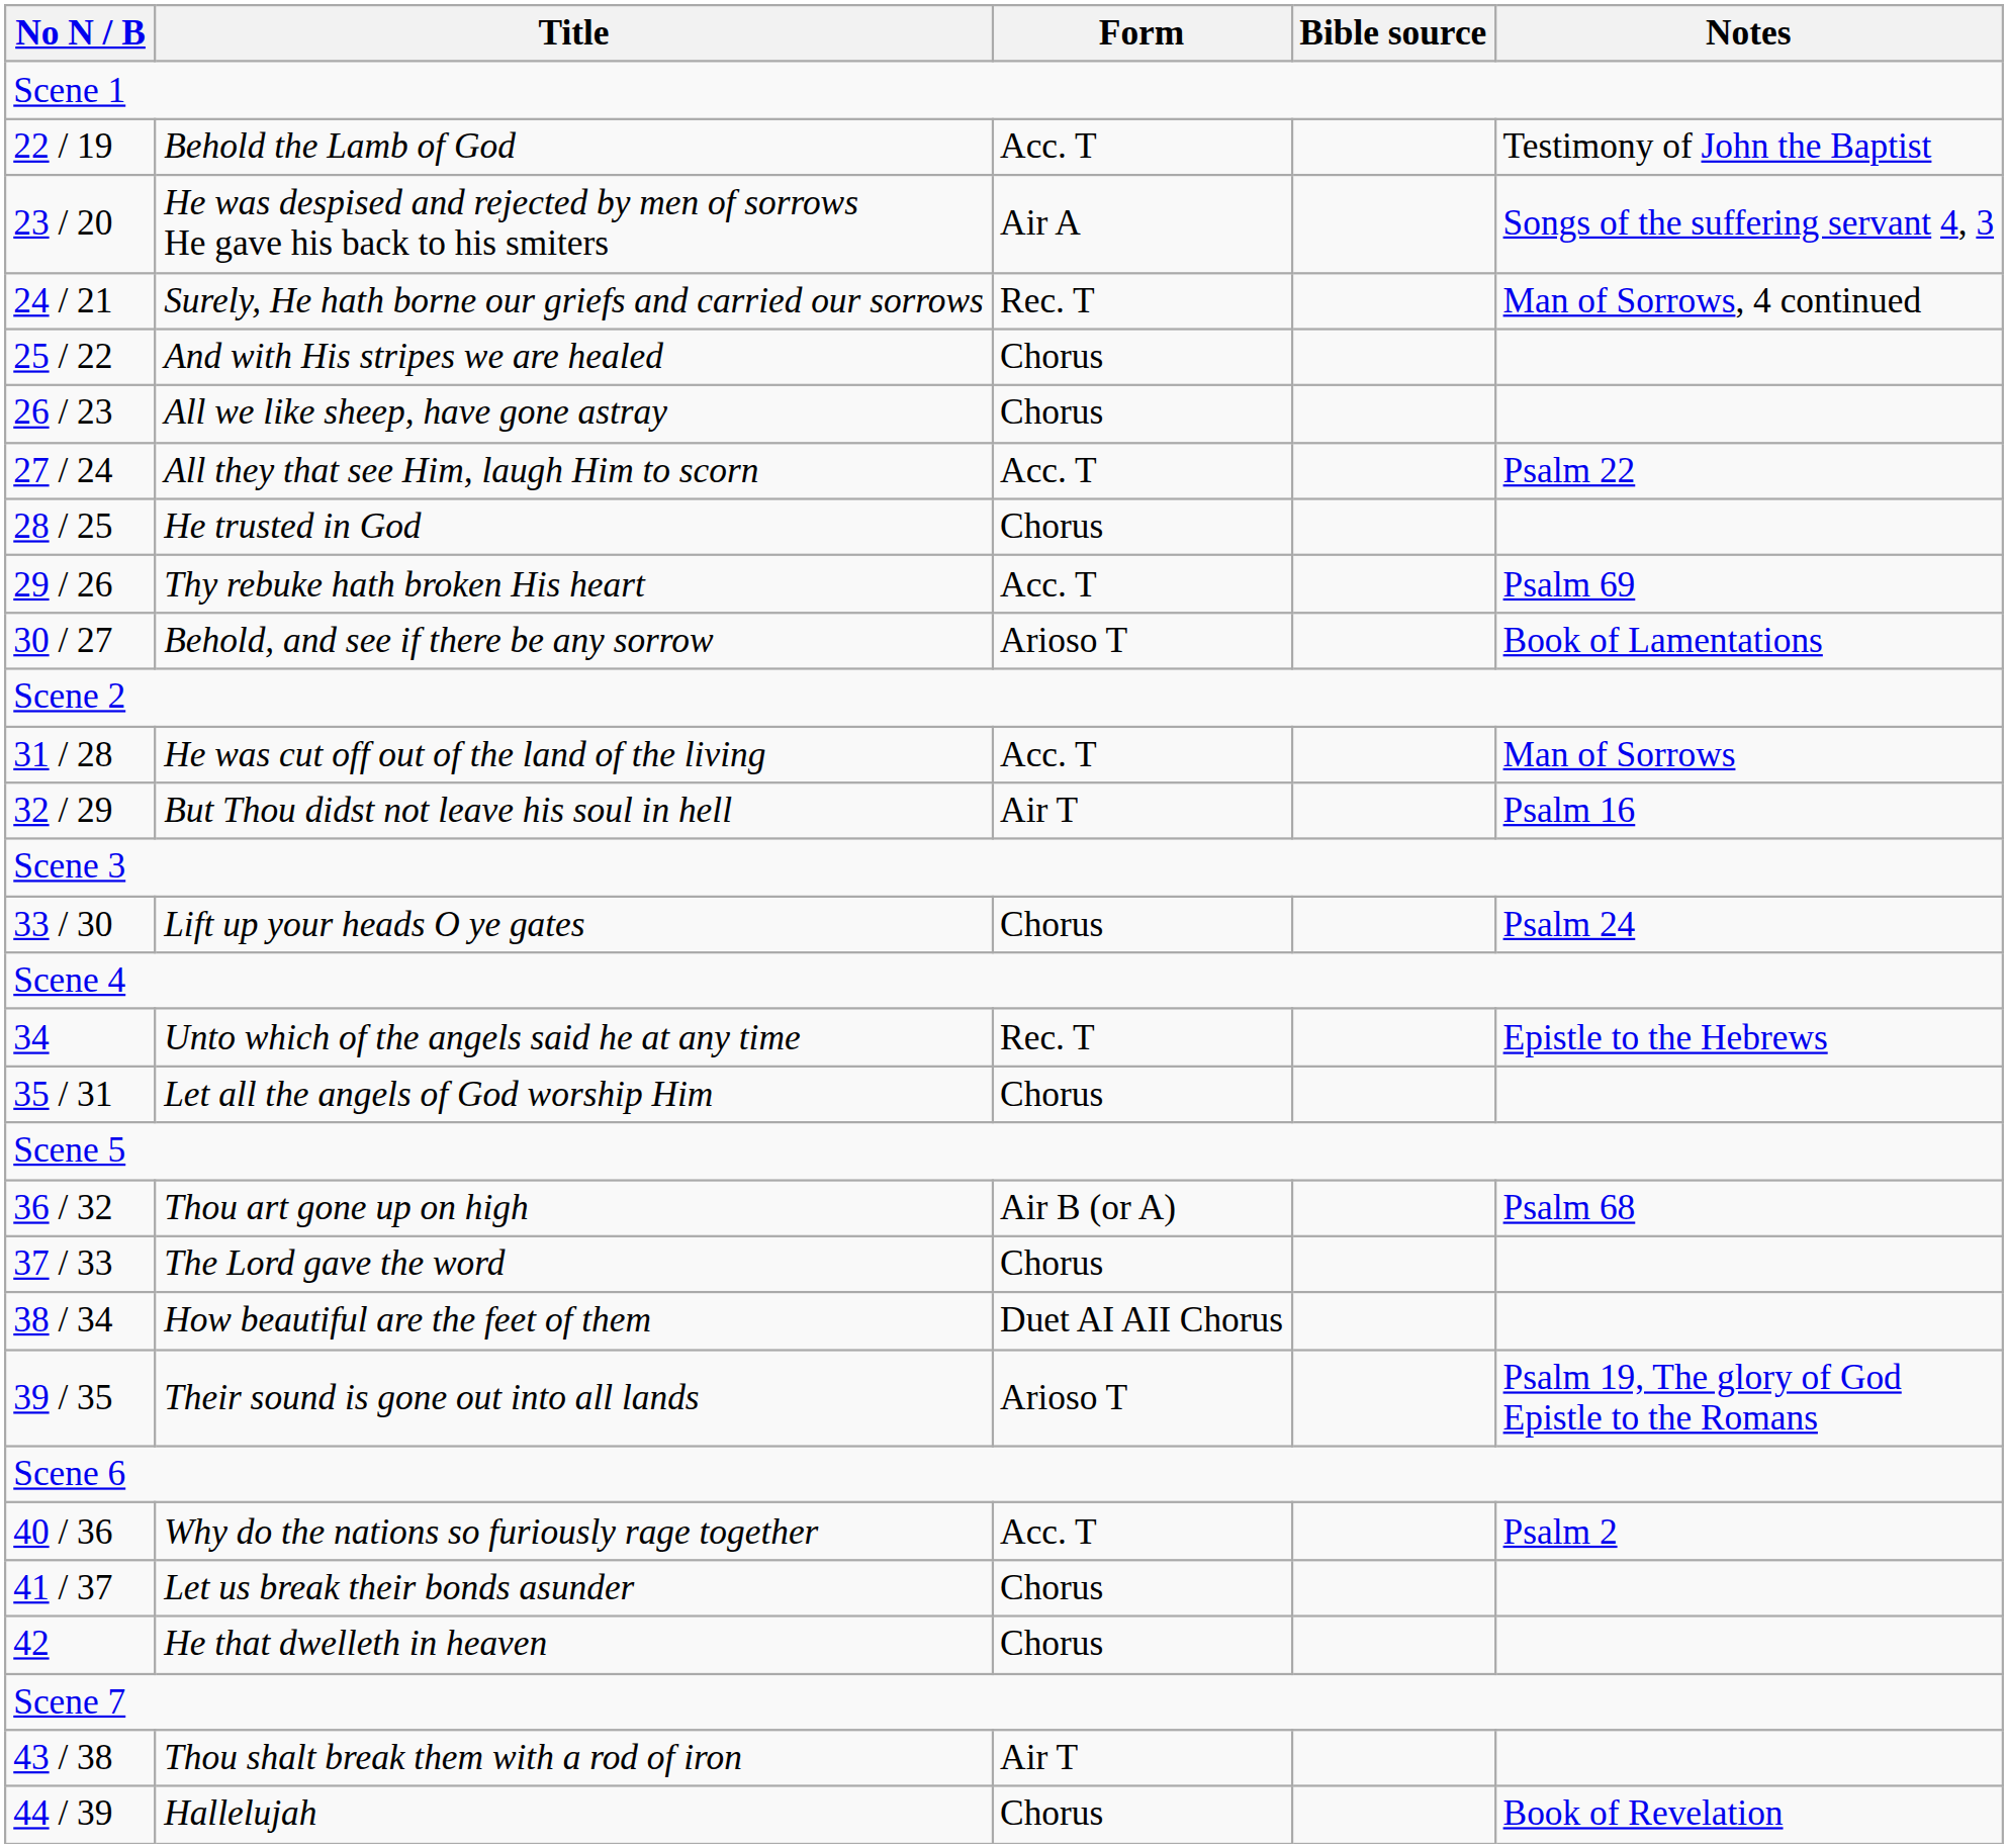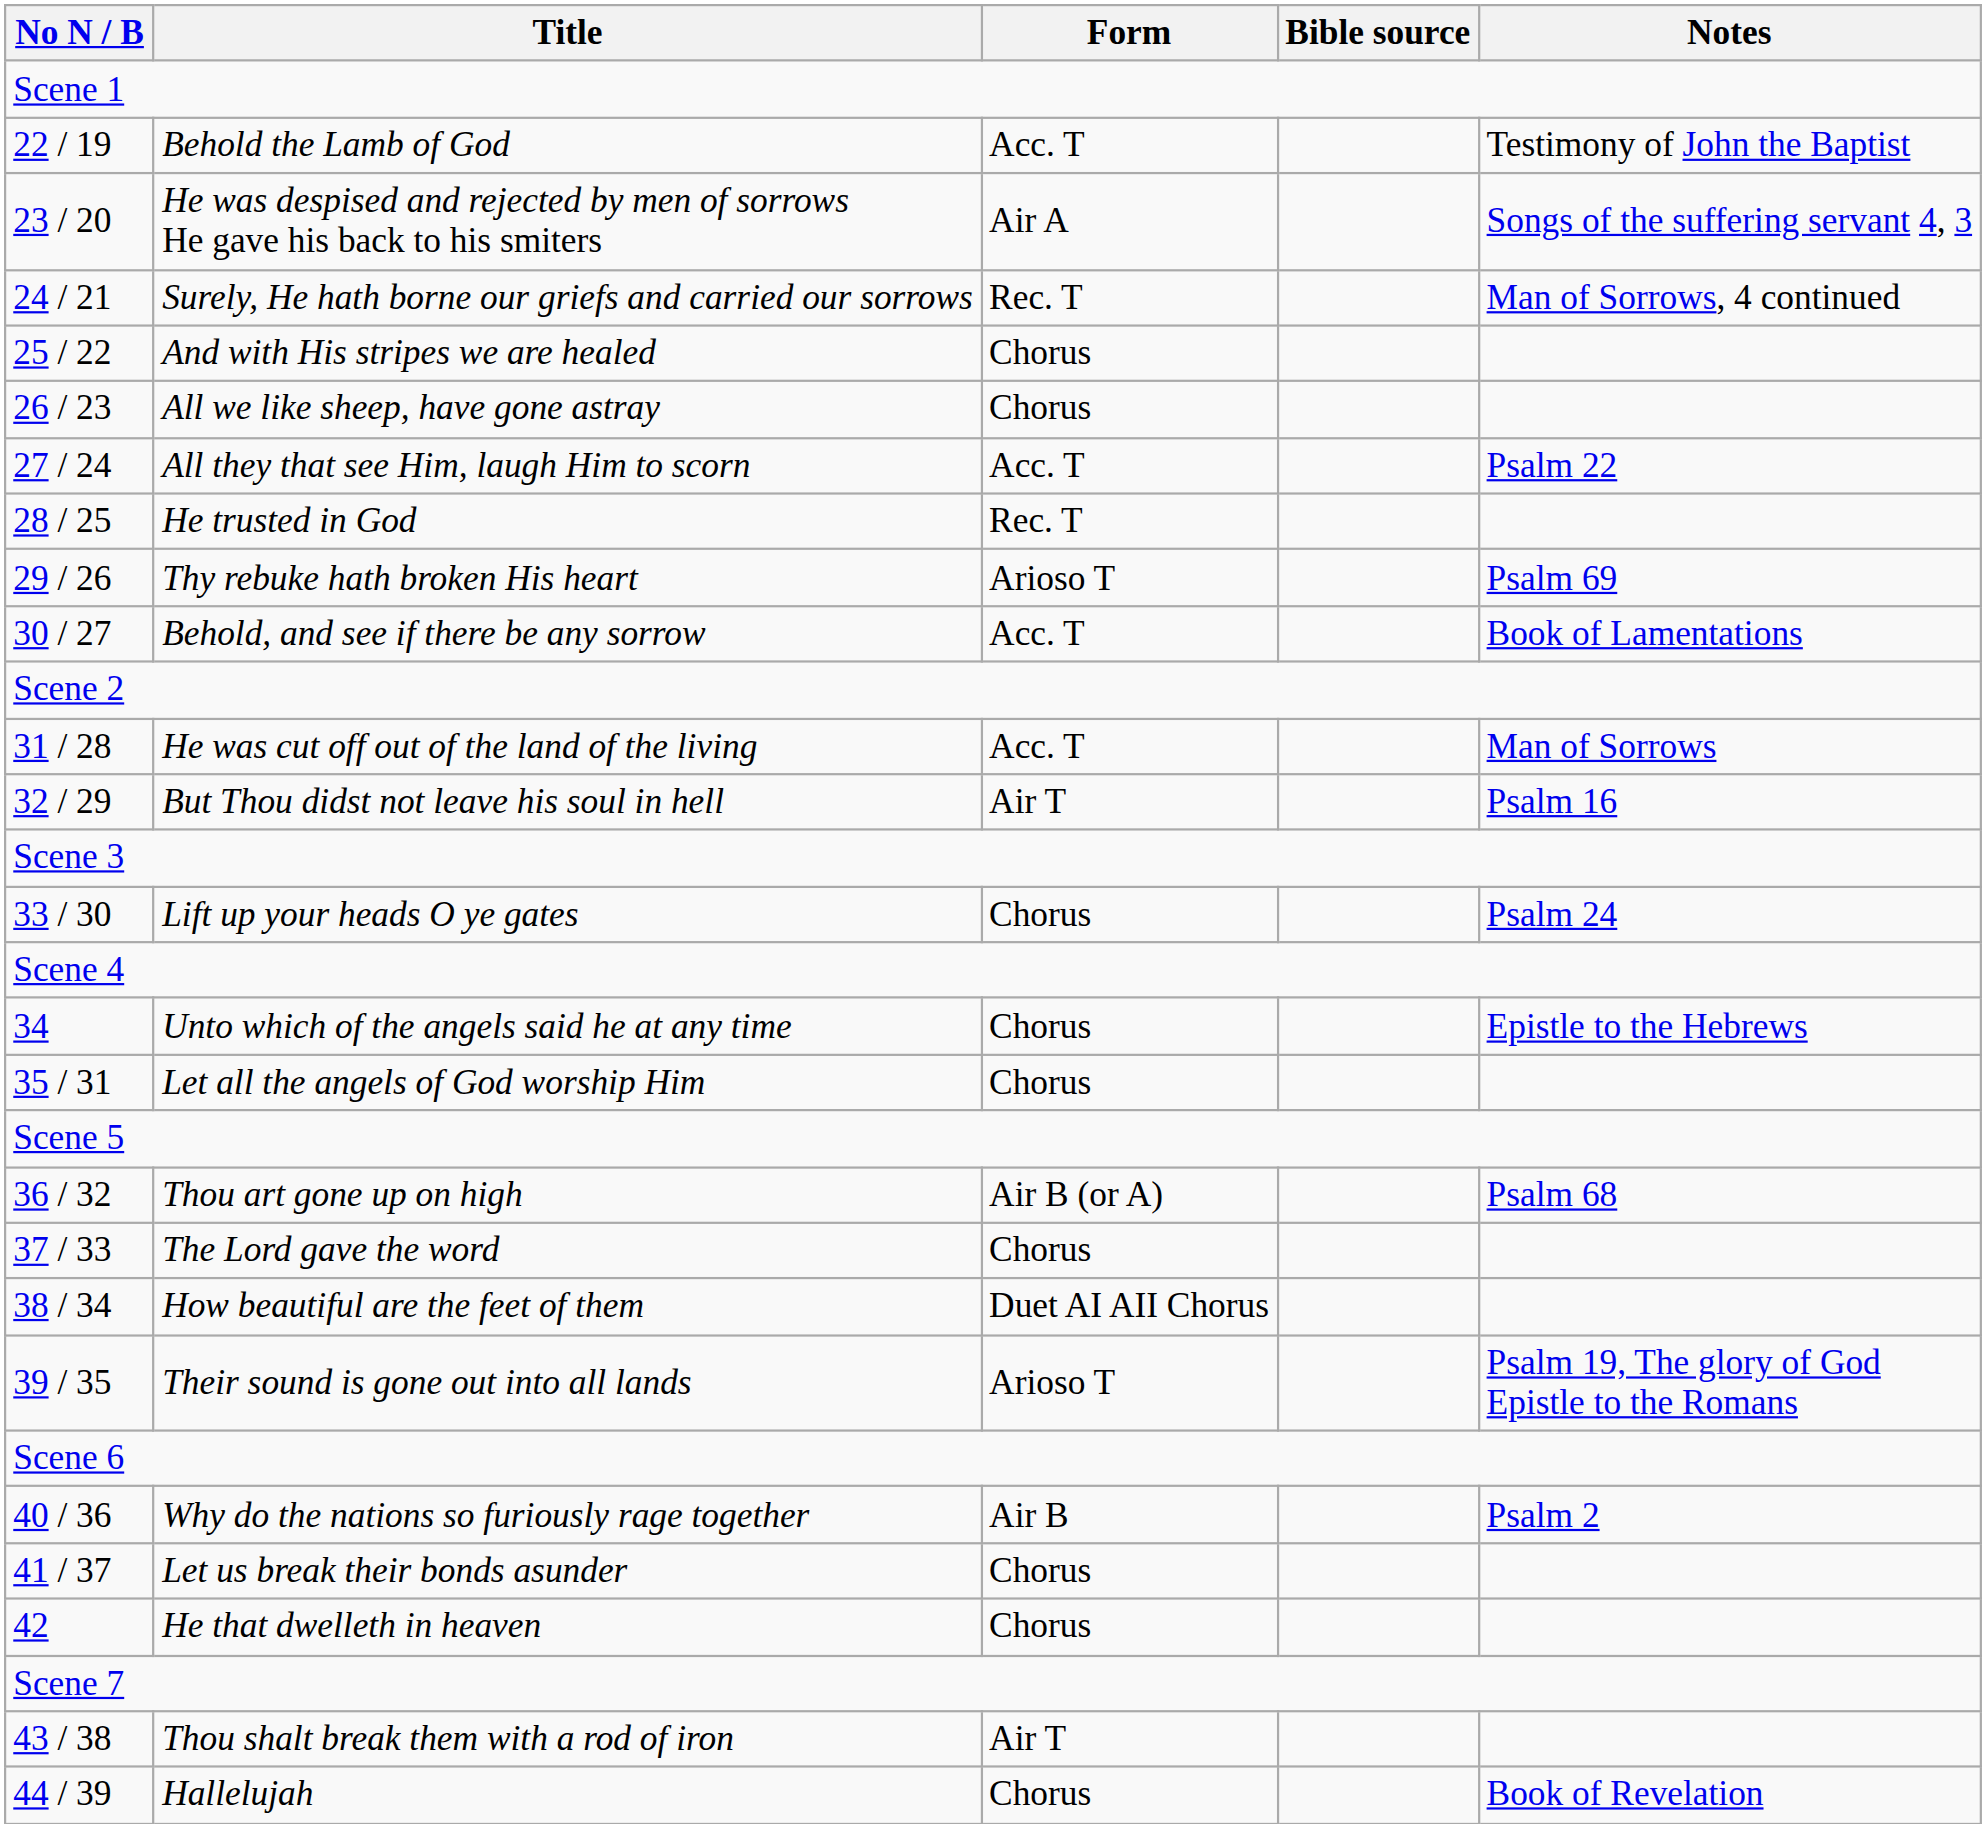He trusted in God | Form: Chorus -> Rec. T
Thy rebuke hath broken His heart | Form: Acc. T -> Arioso T
Behold, and see if there be any sorrow | Form: Arioso T -> Acc. T
Unto which of the angels said he at any time | Form: Rec. T -> Chorus
Why do the nations so furiously rage together | Form: Acc. T -> Air B
